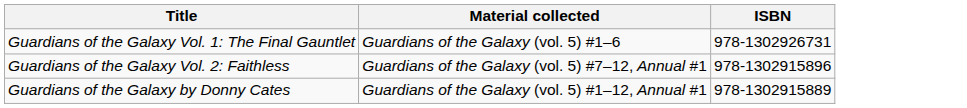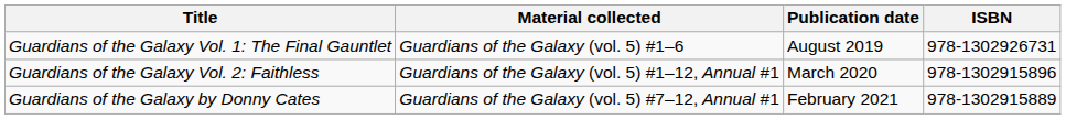+ column: Publication date | August 2019 | March 2020 | February 2021
Guardians of the Galaxy Vol. 2: Faithless | Material collected: Guardians of the Galaxy (vol. 5) #7–12, Annual #1 -> Guardians of the Galaxy (vol. 5) #1–12, Annual #1
Guardians of the Galaxy by Donny Cates | Material collected: Guardians of the Galaxy (vol. 5) #1–12, Annual #1 -> Guardians of the Galaxy (vol. 5) #7–12, Annual #1
